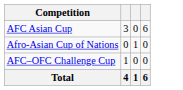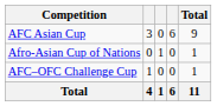+ column: Total | 9 | 1 | 1 | 11
